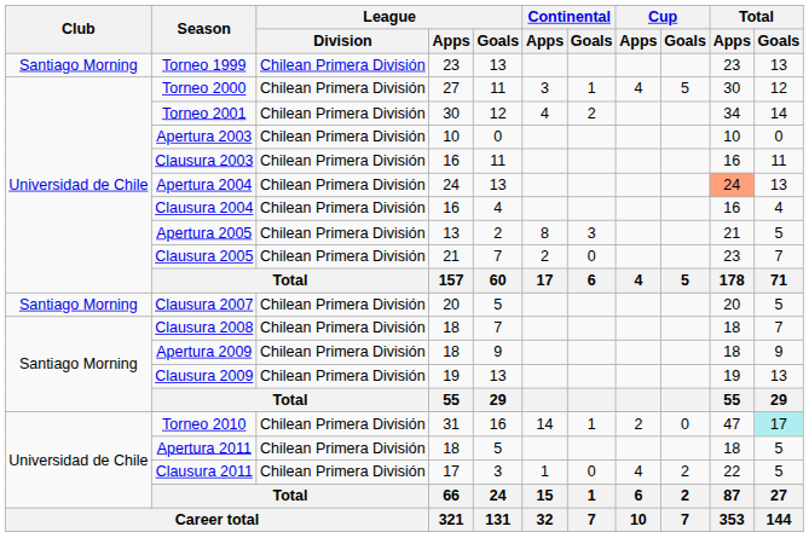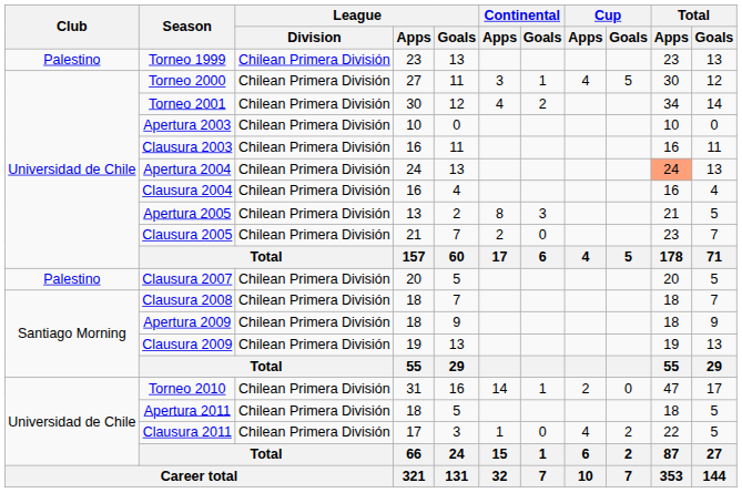Torneo 1999 | Club: Santiago Morning -> Palestino
Clausura 2007 | Club: Santiago Morning -> Palestino
Torneo 2010 | Total / Goals: paleturquoise background -> no background
